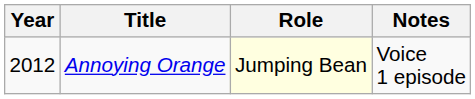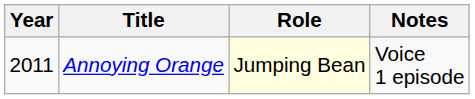Annoying Orange | Year: 2012 -> 2011
